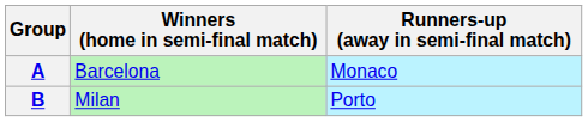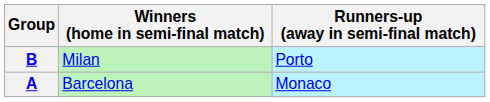rows swapped: A <-> B
